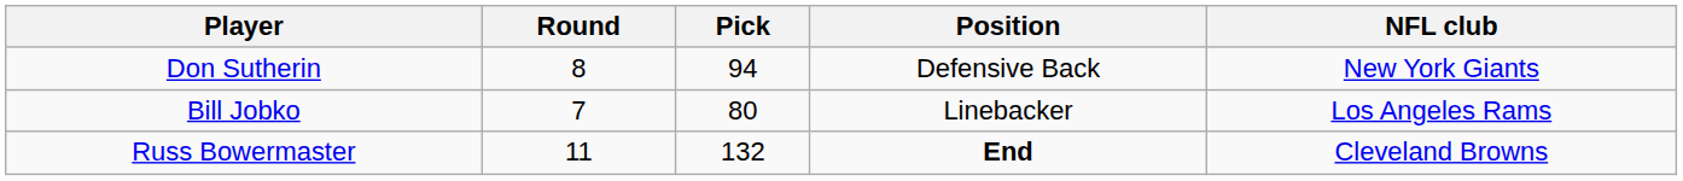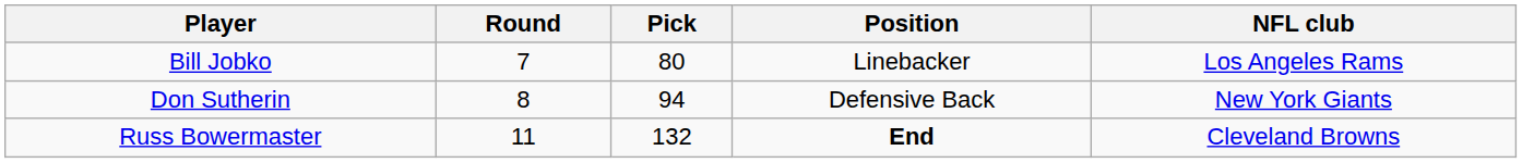rows swapped: Bill Jobko <-> Don Sutherin
